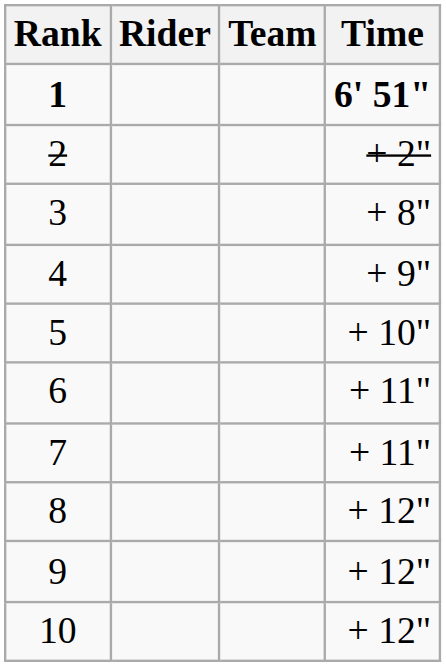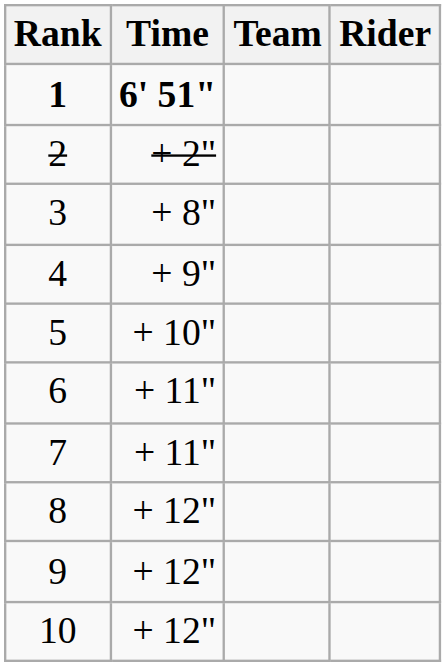columns swapped: Rider <-> Time
